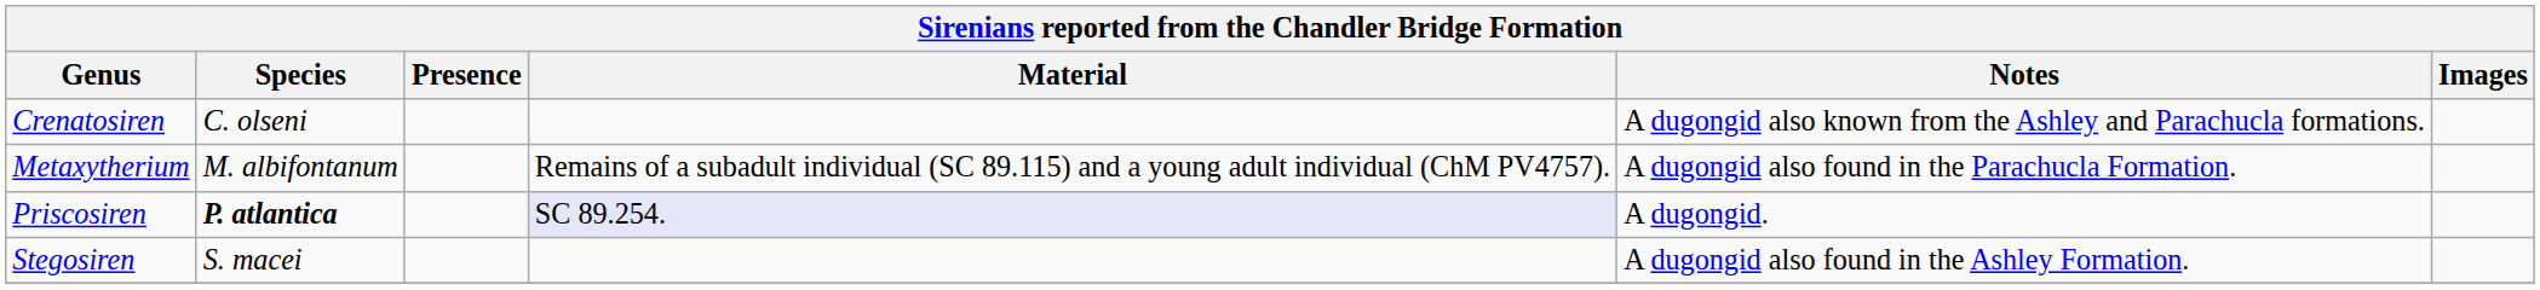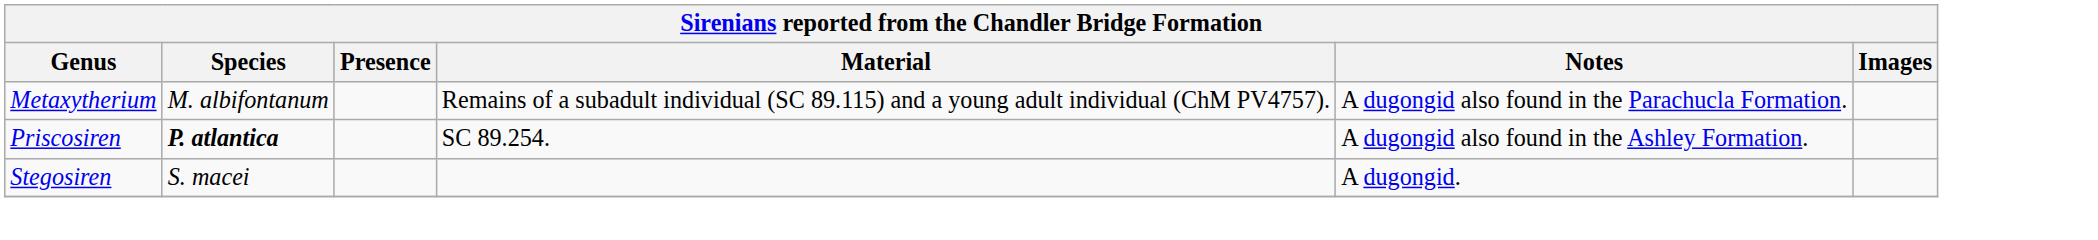- row: Crenatosiren | C. olseni | A dugongid also known from the Ashley and Parachucla formations.
Priscosiren | Material: lavender background -> no background
Priscosiren | Notes: A dugongid. -> A dugongid also found in the Ashley Formation.
Stegosiren | Notes: A dugongid also found in the Ashley Formation. -> A dugongid.
